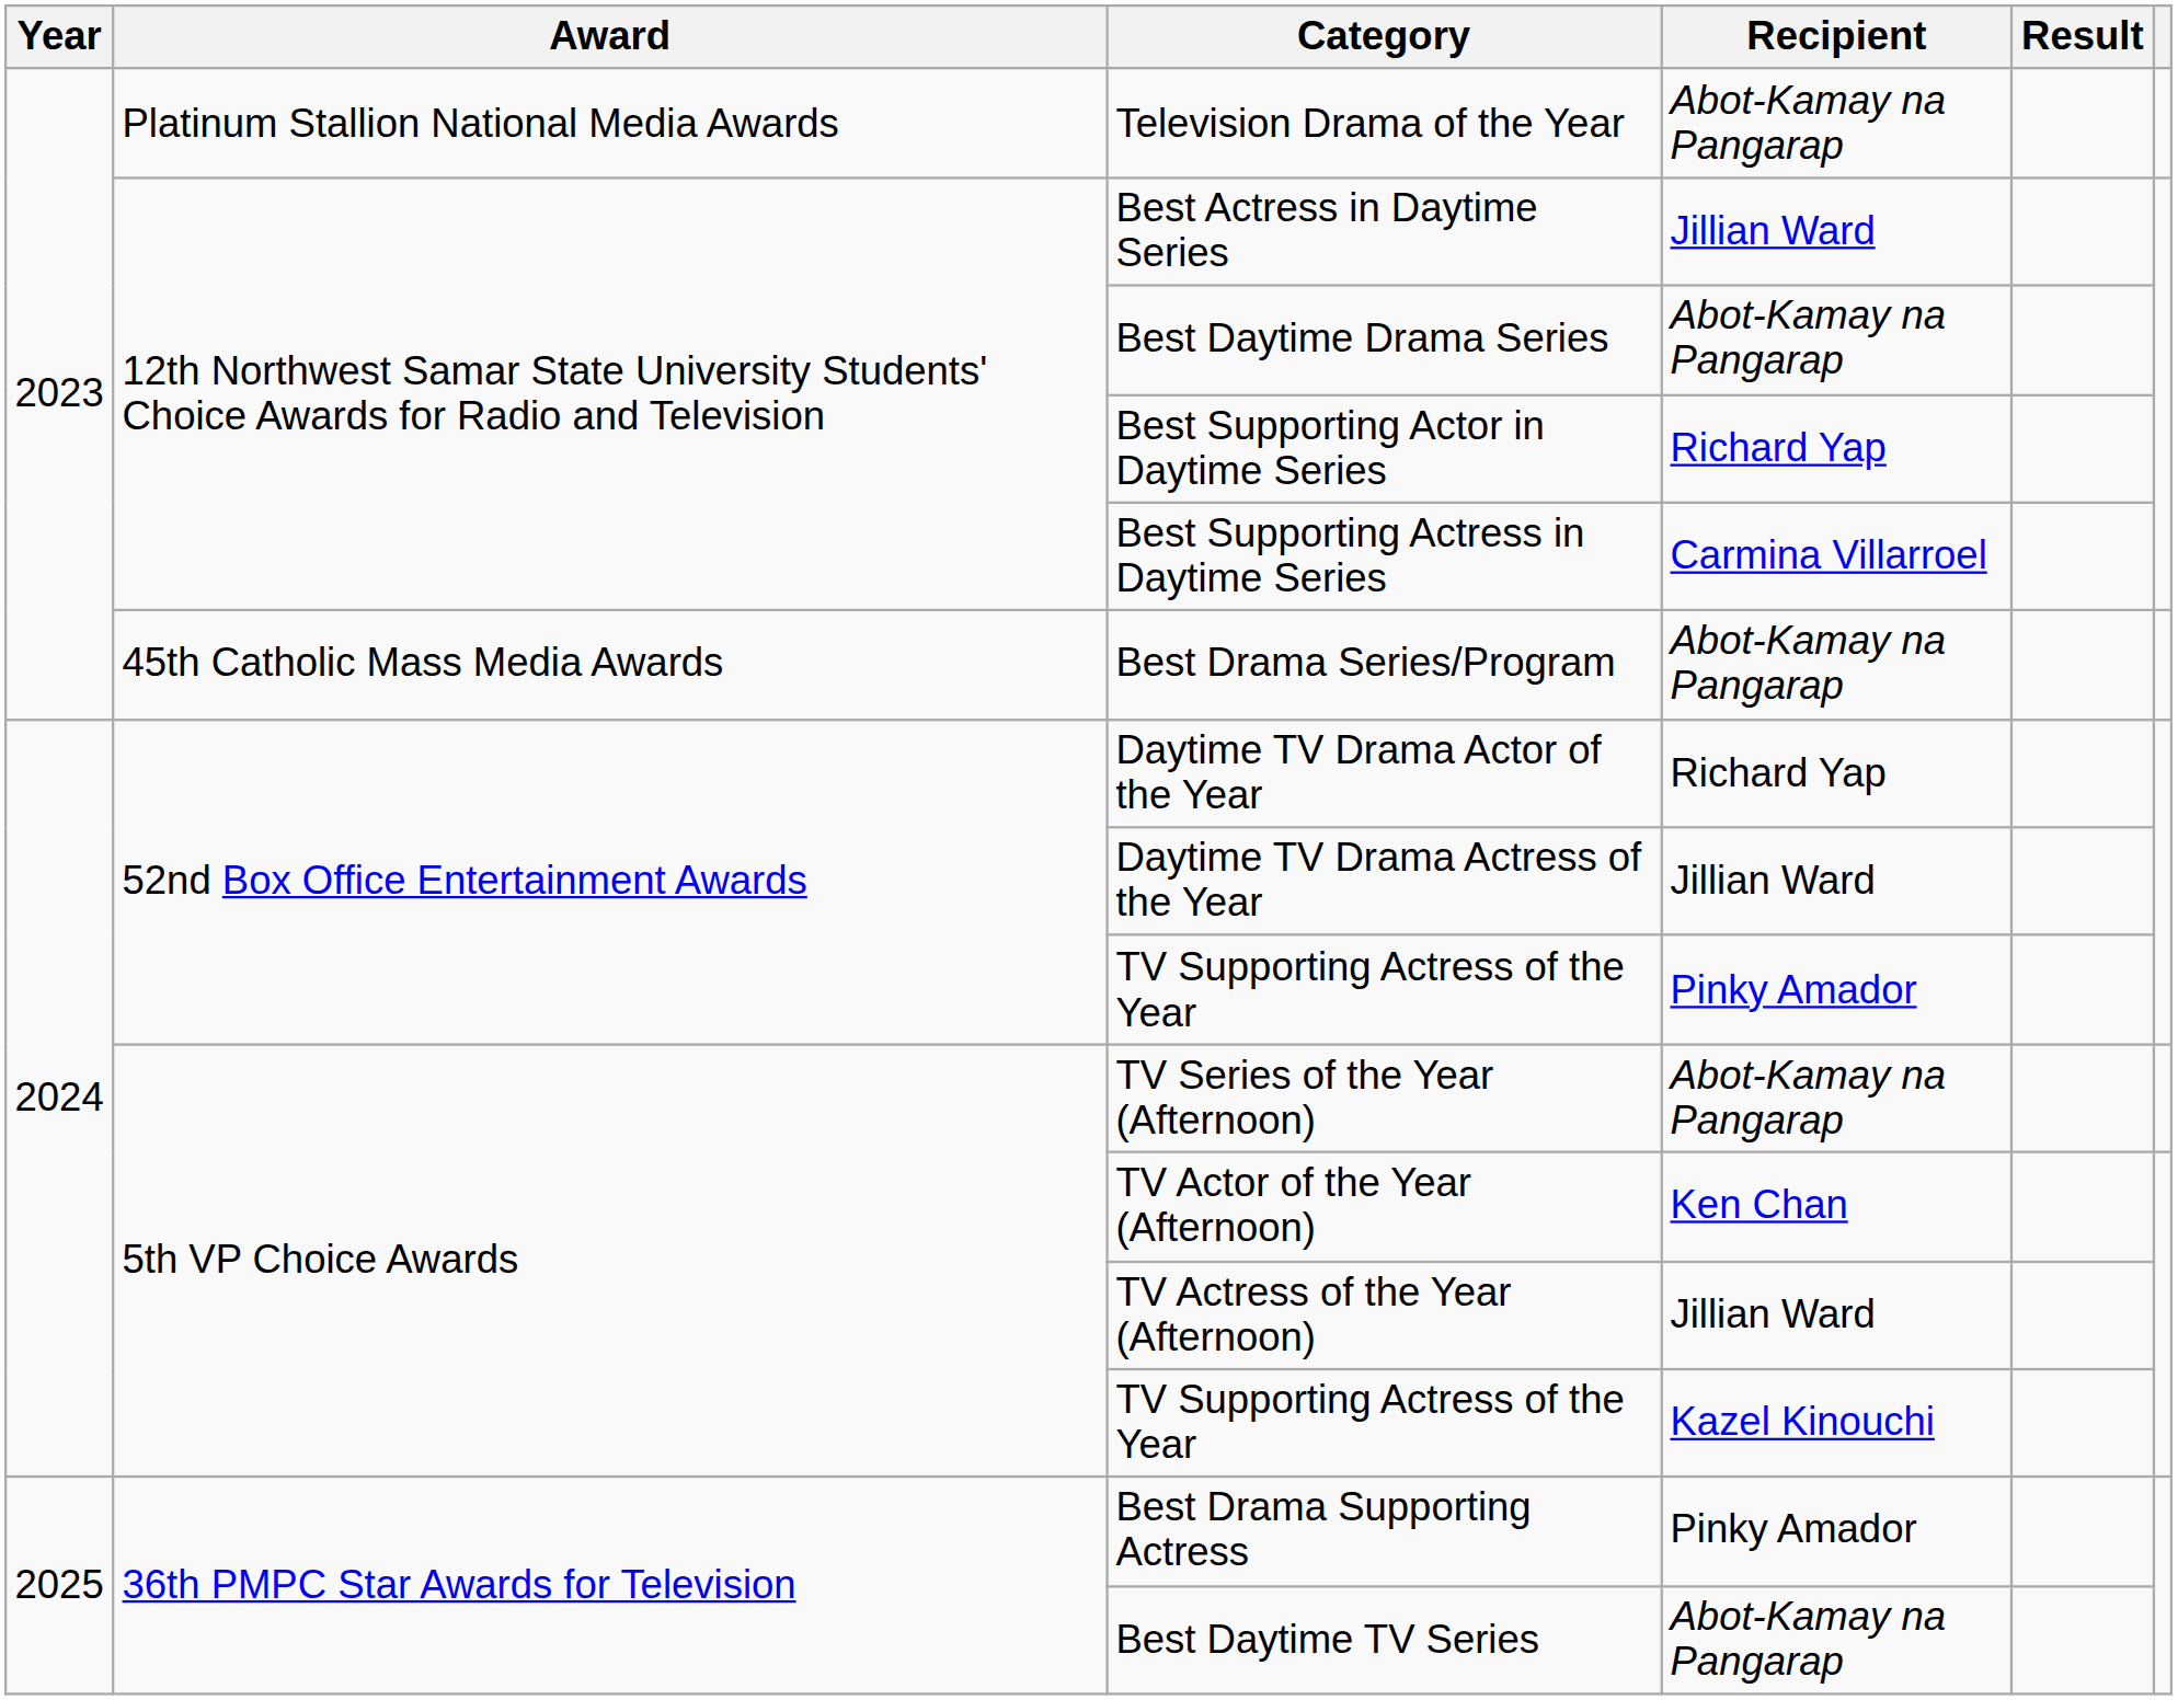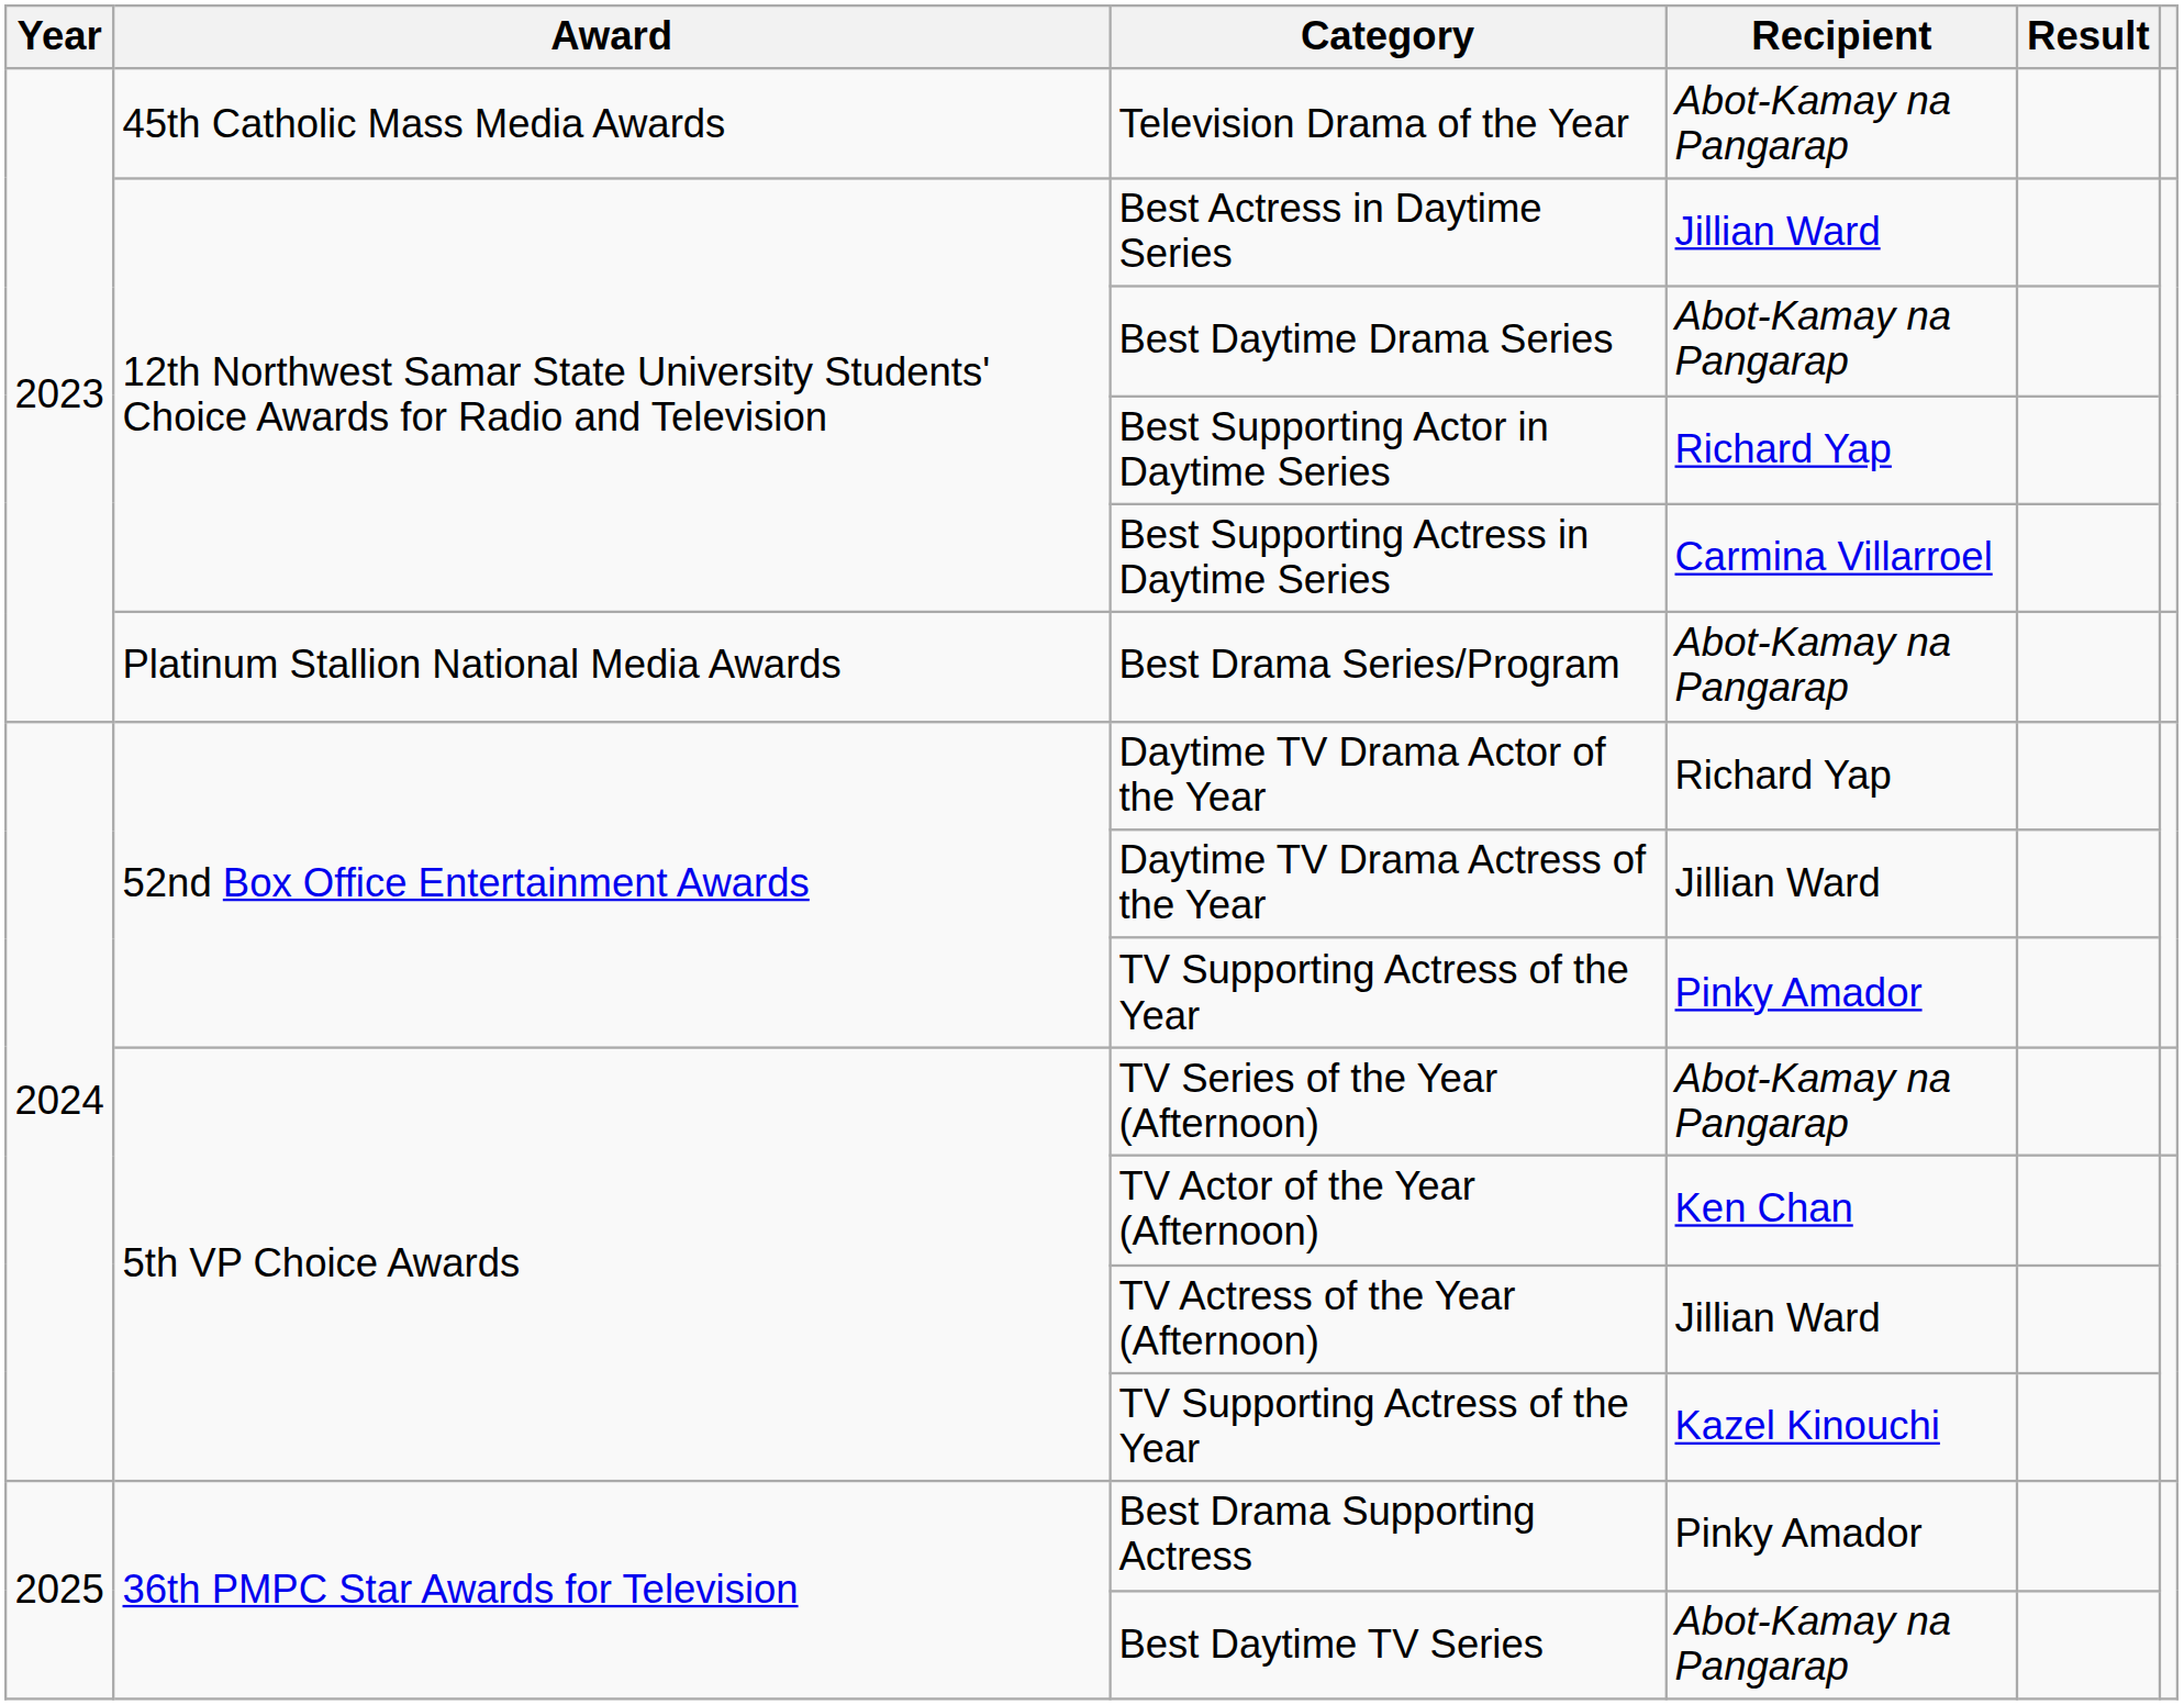Television Drama of the Year | Award: Platinum Stallion National Media Awards -> 45th Catholic Mass Media Awards
Best Drama Series/Program | Award: 45th Catholic Mass Media Awards -> Platinum Stallion National Media Awards
